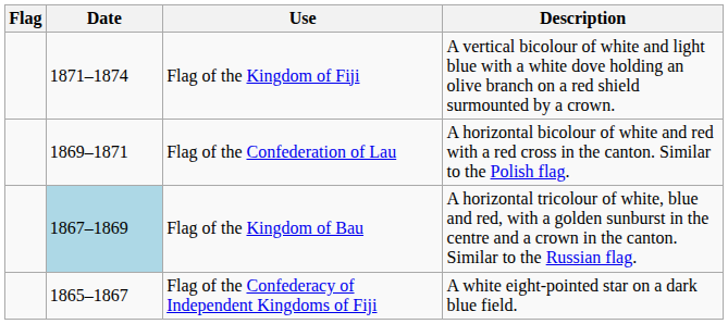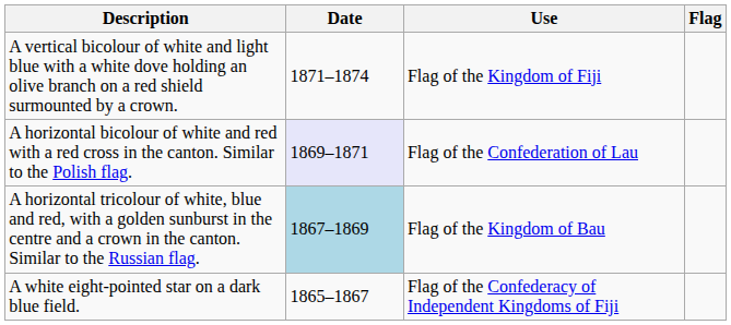columns swapped: Flag <-> Description
Flag of the Confederation of Lau | Date: no background -> lavender background
